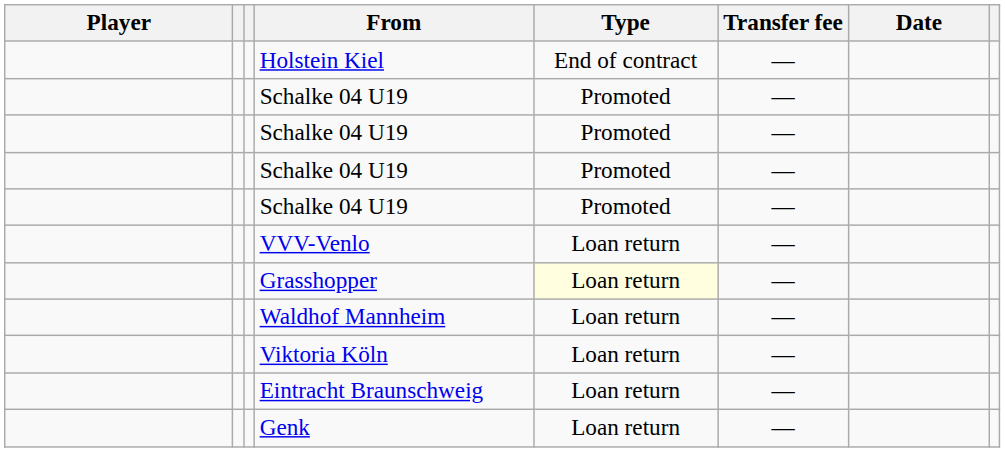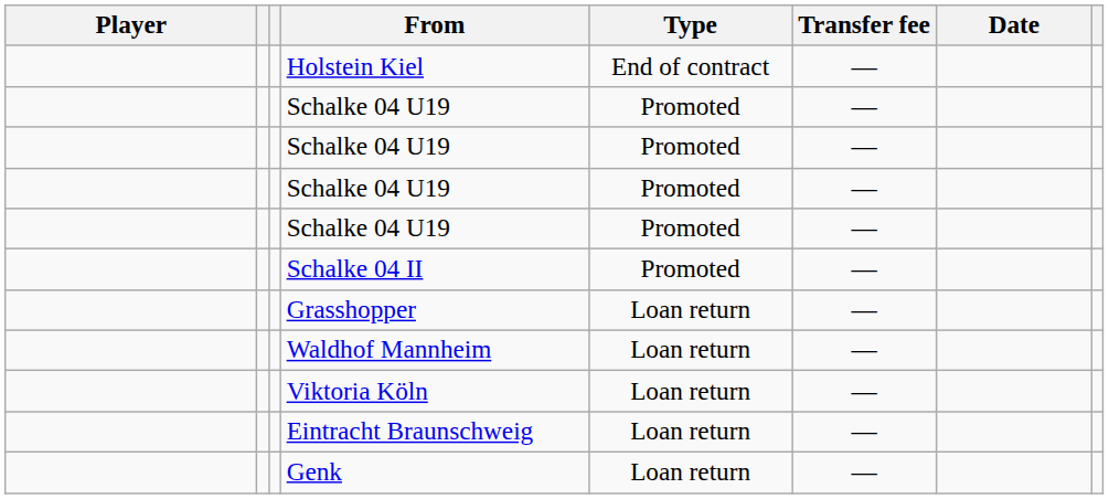+ row: Schalke 04 II | Promoted | —
- row: VVV-Venlo | Loan return | —
Grasshopper | Type: lightyellow background -> no background
